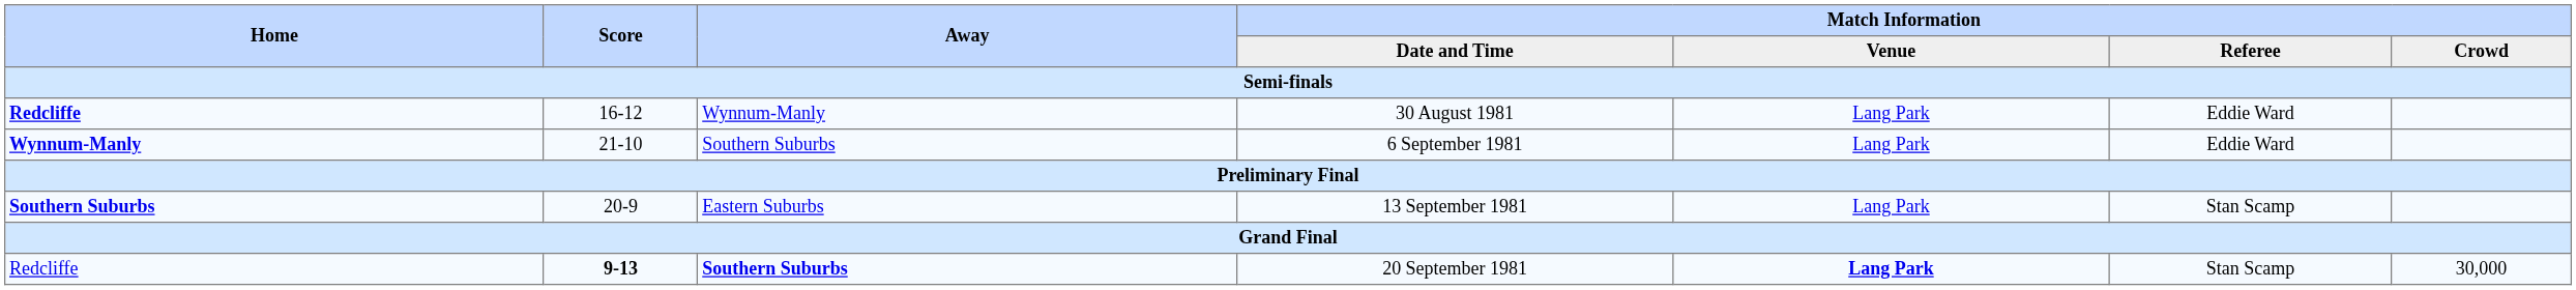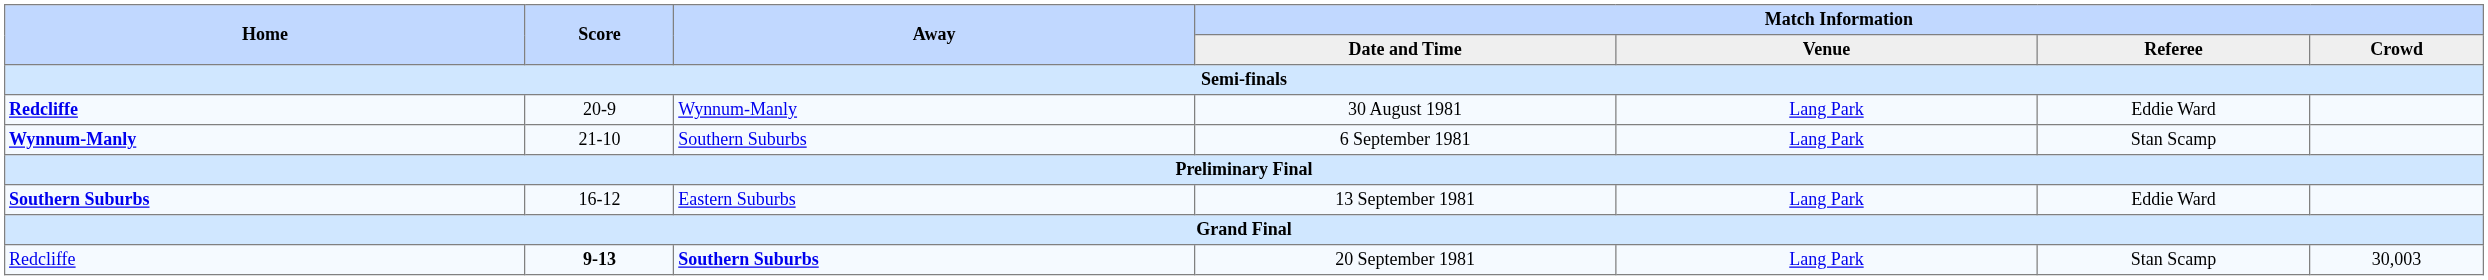30 August 1981 | Score: 16-12 -> 20-9
6 September 1981 | Match Information / Referee: Eddie Ward -> Stan Scamp
13 September 1981 | Score: 20-9 -> 16-12
13 September 1981 | Match Information / Referee: Stan Scamp -> Eddie Ward
20 September 1981 | Match Information / Venue: bold -> normal
20 September 1981 | Match Information / Crowd: 30,000 -> 30,003
